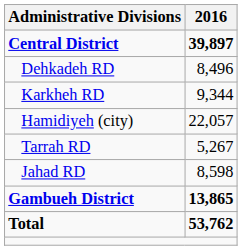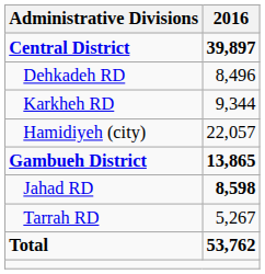rows swapped: Gambueh District <-> Tarrah RD
Jahad RD | 2016: normal -> bold
